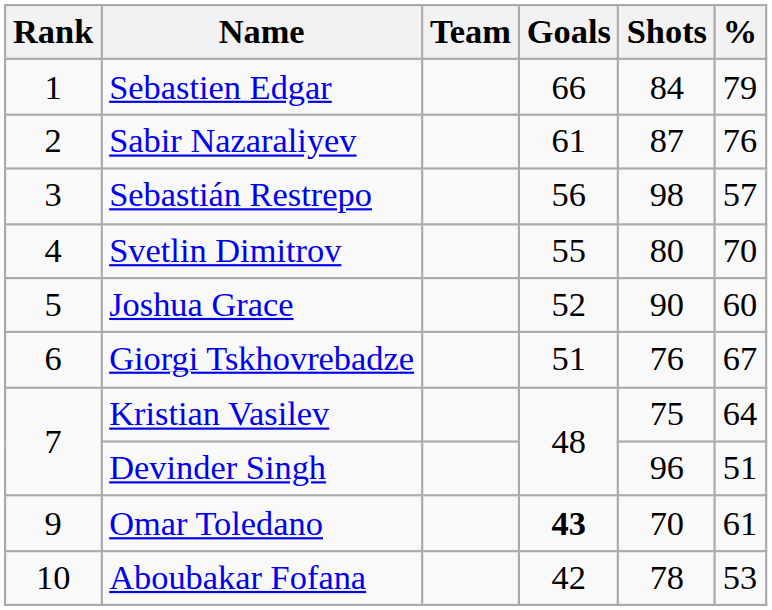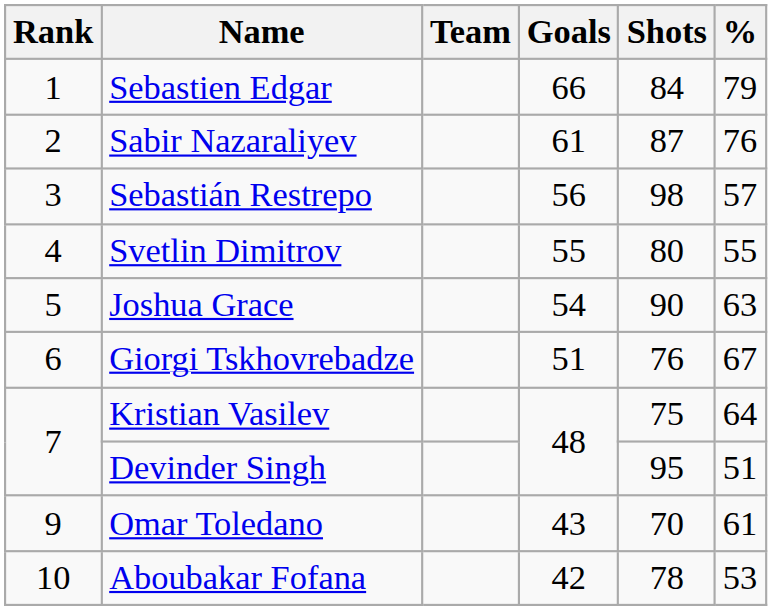Svetlin Dimitrov | %: 70 -> 55
Joshua Grace | Goals: 52 -> 54
Joshua Grace | %: 60 -> 63
Devinder Singh | Shots: 96 -> 95
Omar Toledano | Goals: bold -> normal
